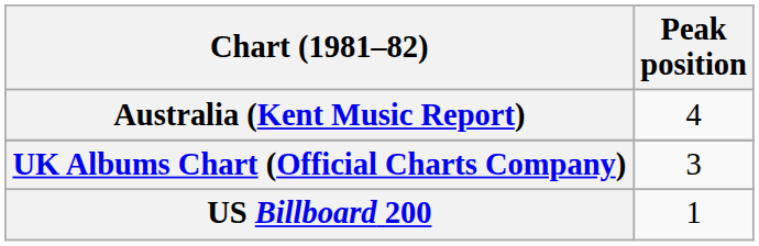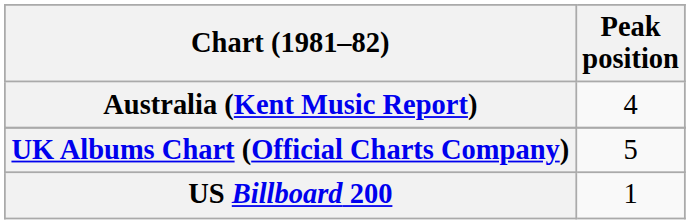UK Albums Chart (Official Charts Company) | Peak position: 3 -> 5
